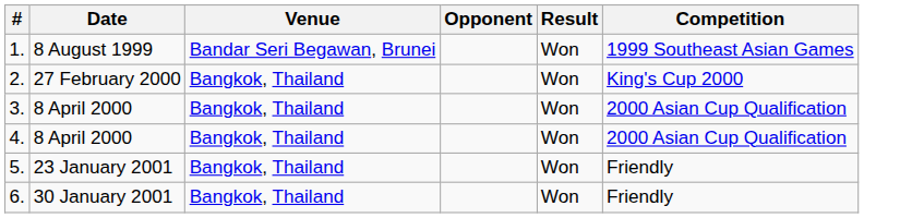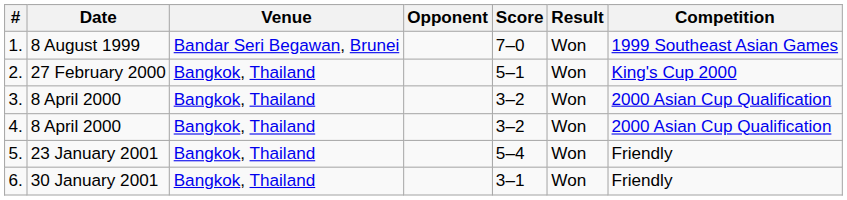+ column: Score | 7–0 | 5–1 | 3–2 | 3–2 | 5–4 | 3–1
